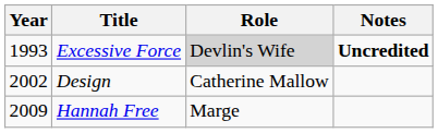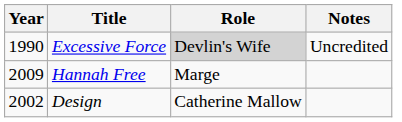Excessive Force | Year: 1993 -> 1990
Excessive Force | Notes: bold -> normal
rows swapped: Design <-> Hannah Free
